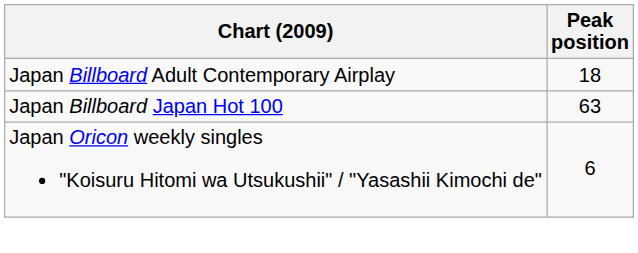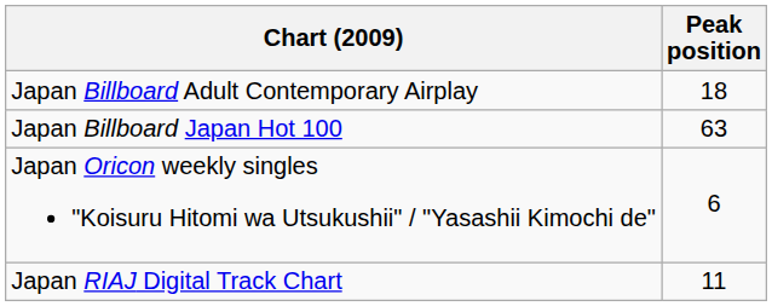+ row: Japan RIAJ Digital Track Chart | 11
